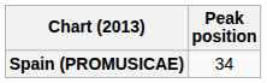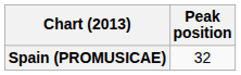Spain (PROMUSICAE) | Peak position: 34 -> 32
